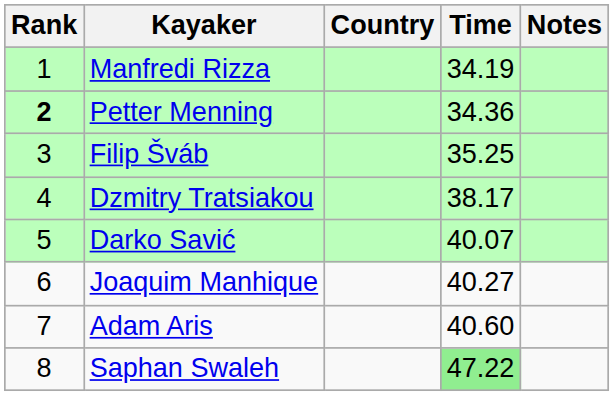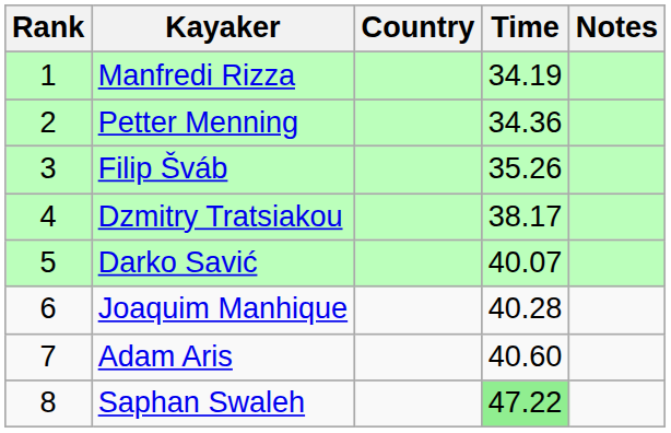Petter Menning | Rank: bold -> normal
Filip Šváb | Time: 35.25 -> 35.26
Joaquim Manhique | Time: 40.27 -> 40.28
